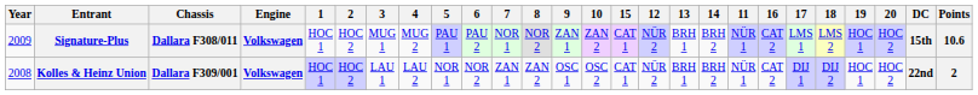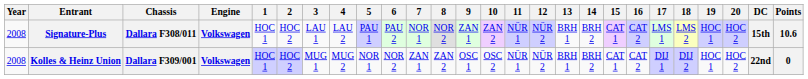columns swapped: 11 <-> 15
Signature-Plus | Year: 2009 -> 2008
Signature-Plus | 3: MUG 1 -> LAU 1
Signature-Plus | 4: MUG 2 -> LAU 2
Kolles & Heinz Union | 3: LAU 1 -> MUG 1
Kolles & Heinz Union | 4: LAU 2 -> MUG 2
Kolles & Heinz Union | Points: 2 -> 0
